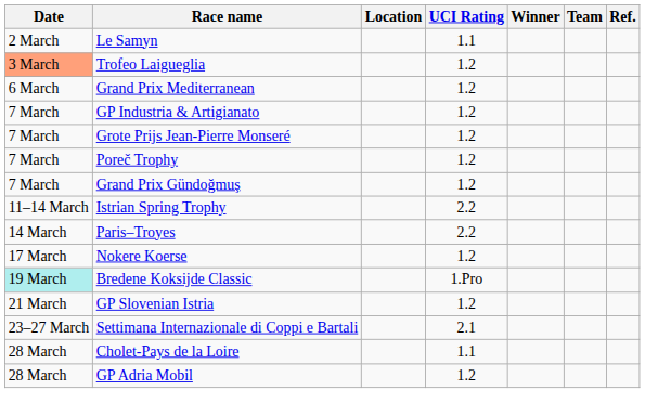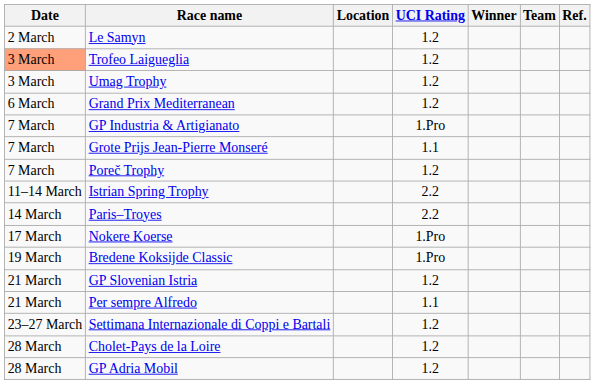Le Samyn | UCI Rating: 1.1 -> 1.2
+ row: 3 March | Umag Trophy | 1.2
GP Industria & Artigianato | UCI Rating: 1.2 -> 1.Pro
Grote Prijs Jean-Pierre Monseré | UCI Rating: 1.2 -> 1.1
- row: 7 March | Grand Prix Gündoğmuş | 1.2
Nokere Koerse | UCI Rating: 1.2 -> 1.Pro
Bredene Koksijde Classic | Date: paleturquoise background -> no background
+ row: 21 March | Per sempre Alfredo | 1.1
Settimana Internazionale di Coppi e Bartali | UCI Rating: 2.1 -> 1.2
Cholet-Pays de la Loire | UCI Rating: 1.1 -> 1.2
